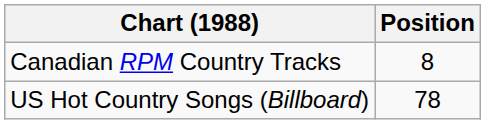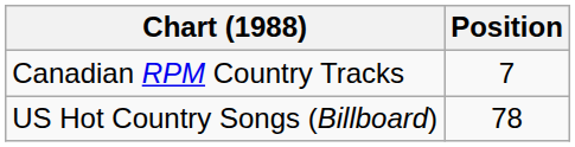Canadian RPM Country Tracks | Position: 8 -> 7
